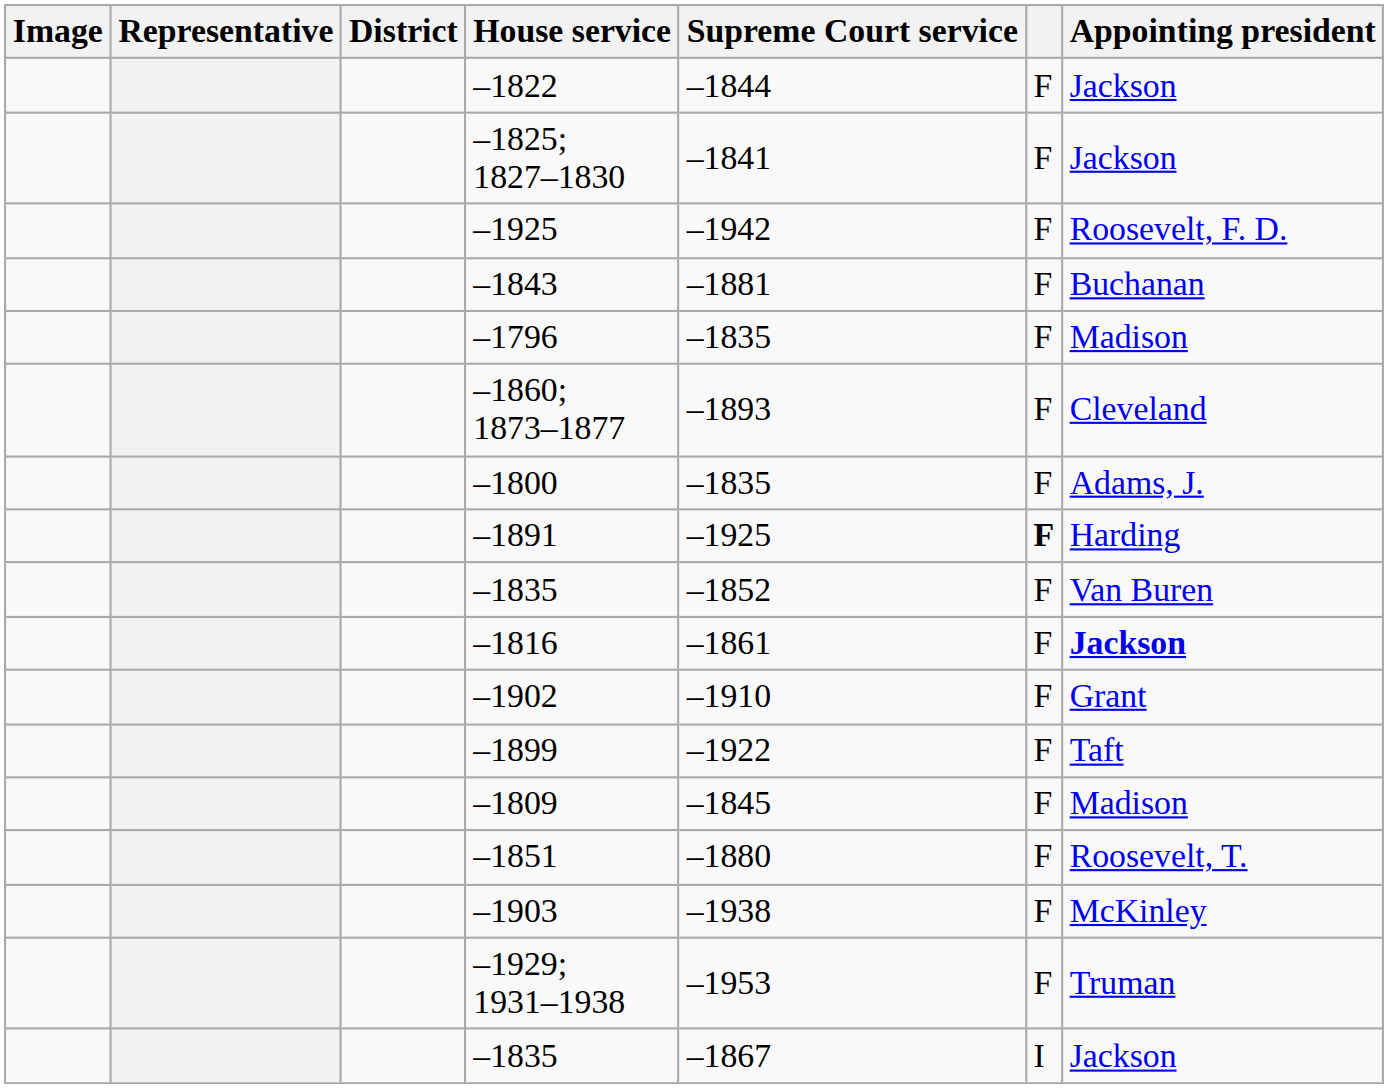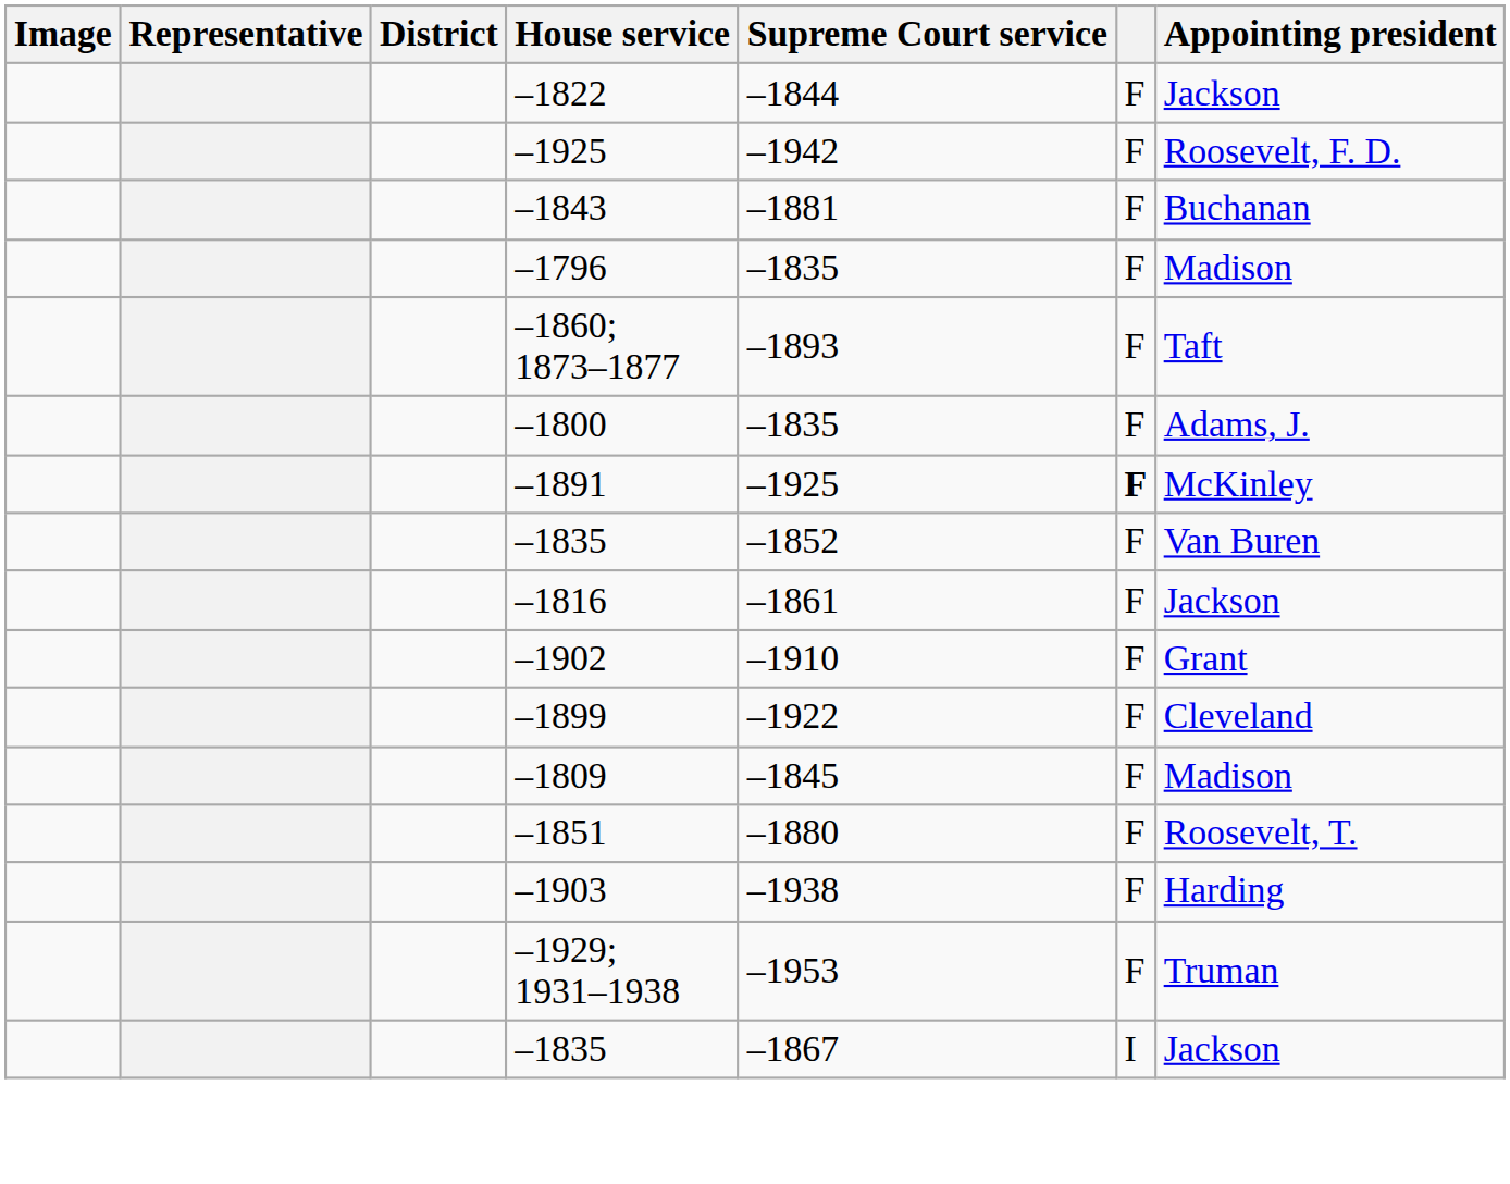- row: –1825; 1827–1830 | –1841 | F | Jackson
–1860; 1873–1877 | Appointing president: Cleveland -> Taft
–1891 | Appointing president: Harding -> McKinley
–1816 | Appointing president: bold -> normal
–1899 | Appointing president: Taft -> Cleveland
–1903 | Appointing president: McKinley -> Harding
